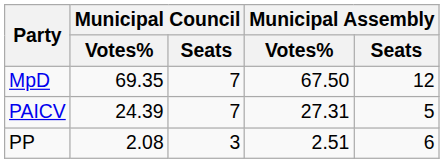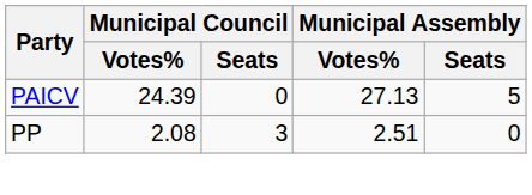- row: MpD | 69.35 | 7 | 67.50 | 12
PAICV | Municipal Council / Seats: 7 -> 0
PAICV | Municipal Assembly / Votes%: 27.31 -> 27.13
PP | Municipal Assembly / Seats: 6 -> 0
